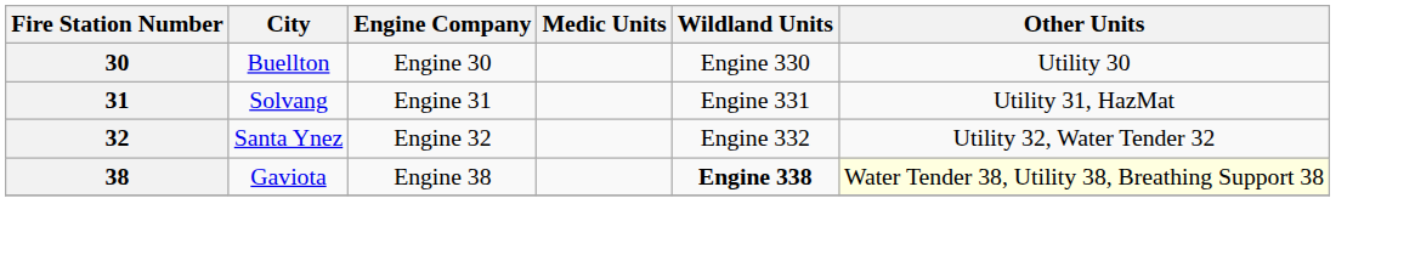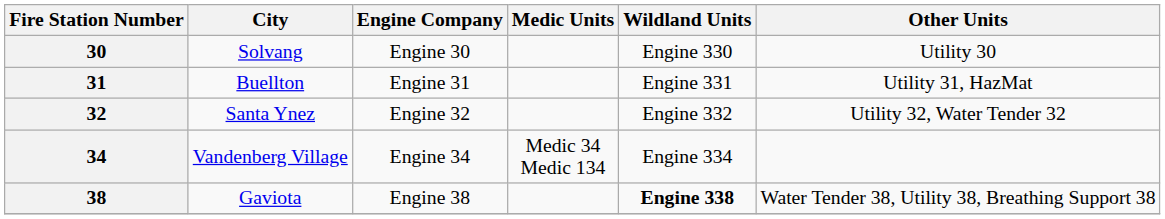30 | City: Buellton -> Solvang
31 | City: Solvang -> Buellton
+ row: 34 | Vandenberg Village | Engine 34 | Medic 34 Medic 134 | Engine 334
38 | Other Units: lightyellow background -> no background
